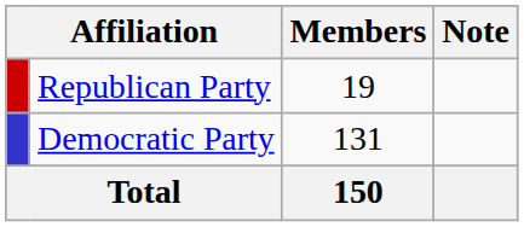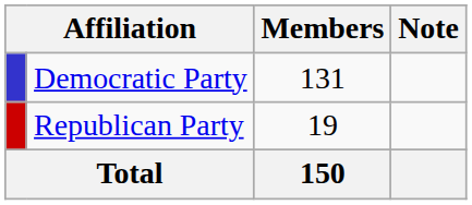rows swapped: Democratic Party <-> Republican Party
